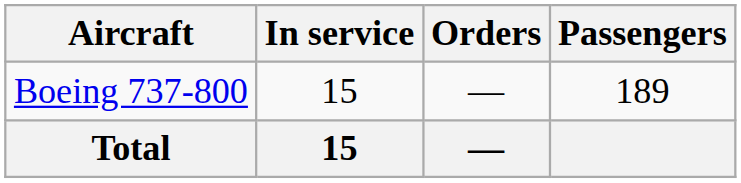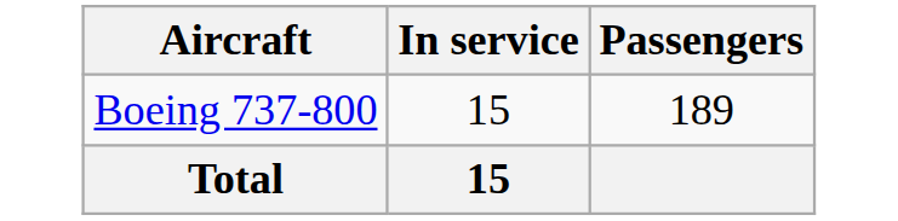- column: Orders | — | —
